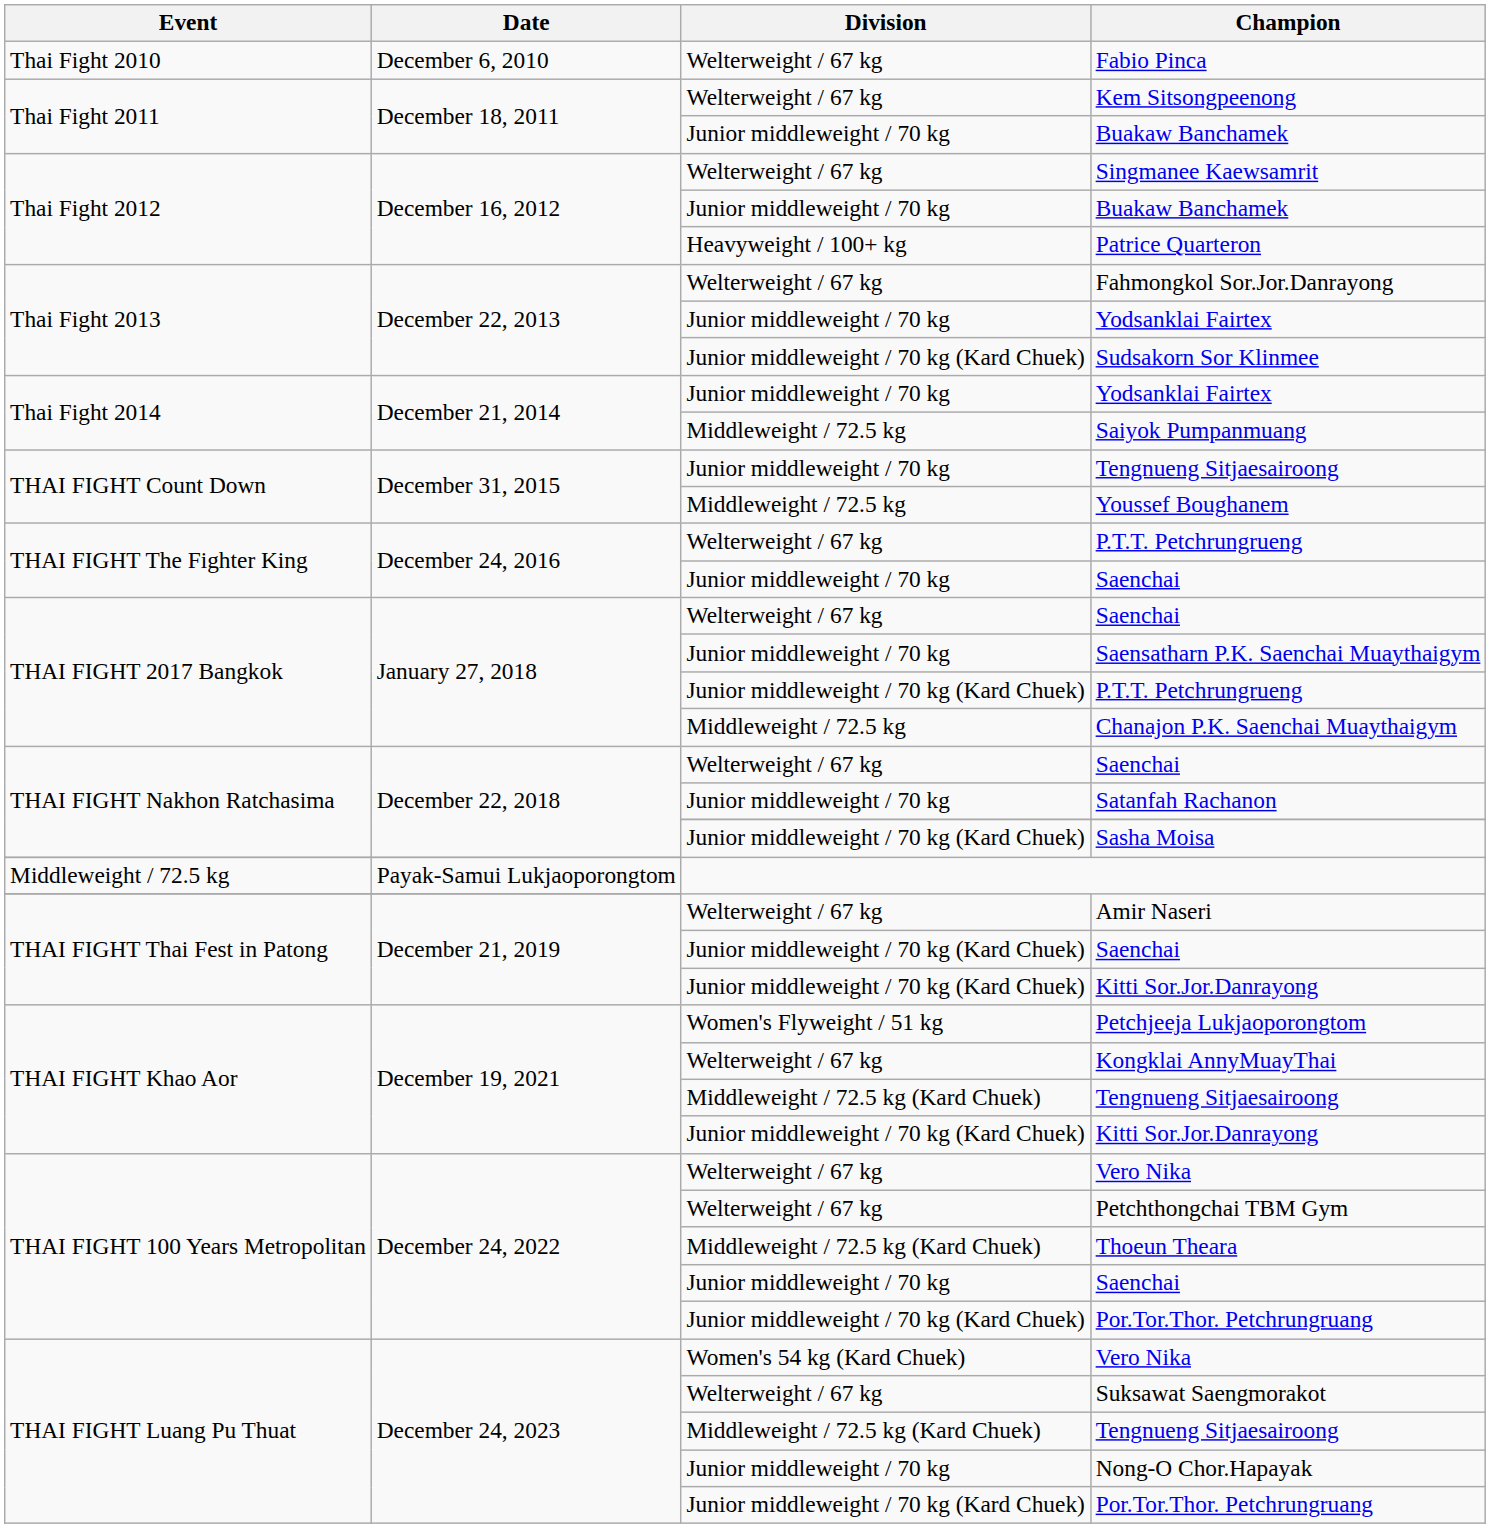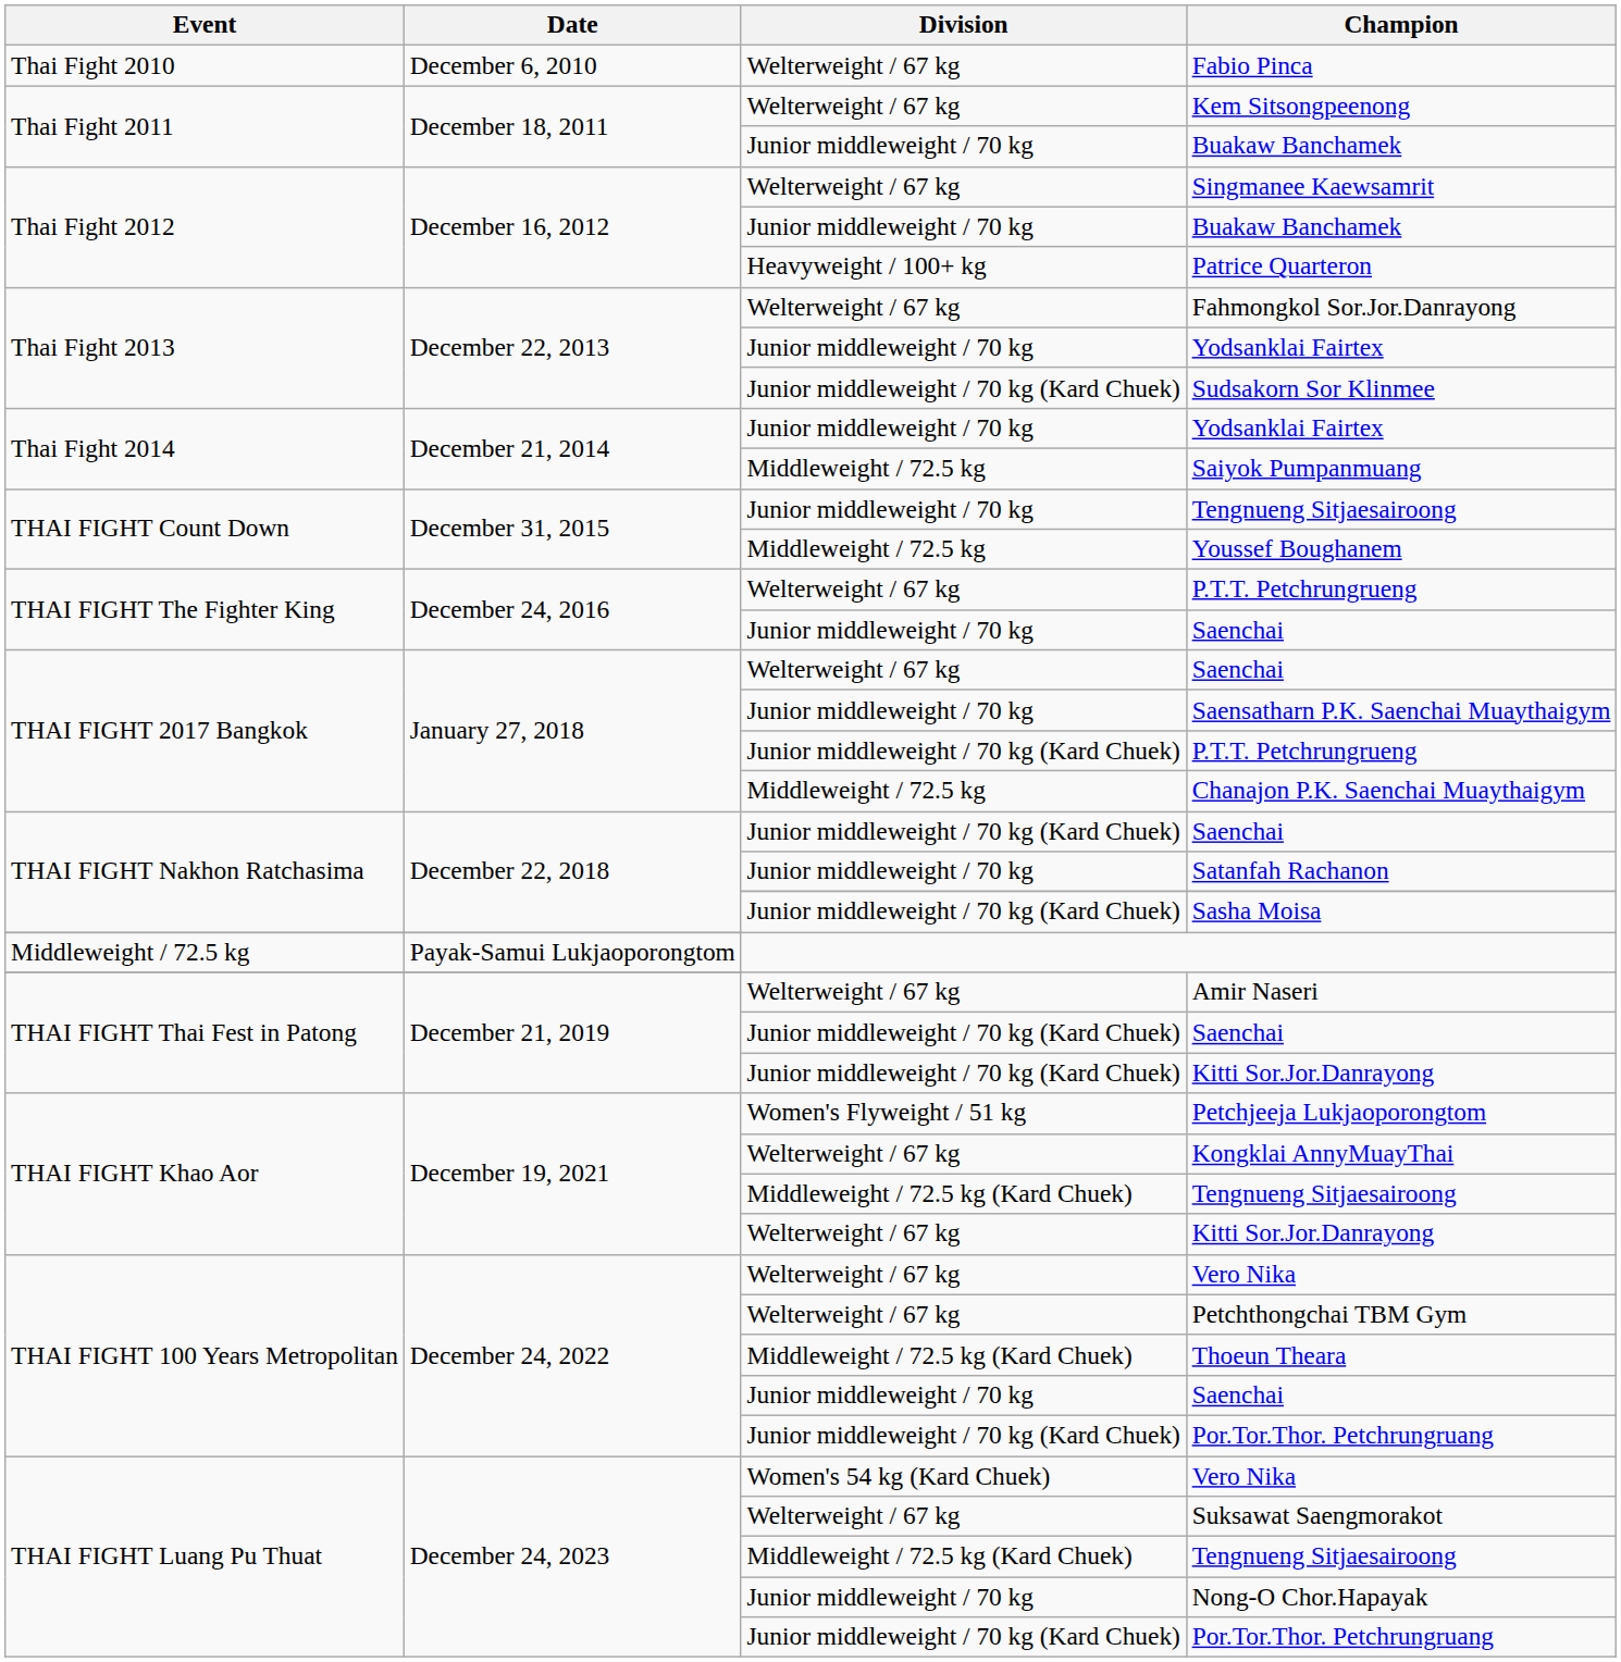THAI FIGHT Nakhon Ratchasima / Saenchai | Division: Welterweight / 67 kg -> Junior middleweight / 70 kg (Kard Chuek)
THAI FIGHT Khao Aor / Kitti Sor.Jor.Danrayong | Division: Junior middleweight / 70 kg (Kard Chuek) -> Welterweight / 67 kg
